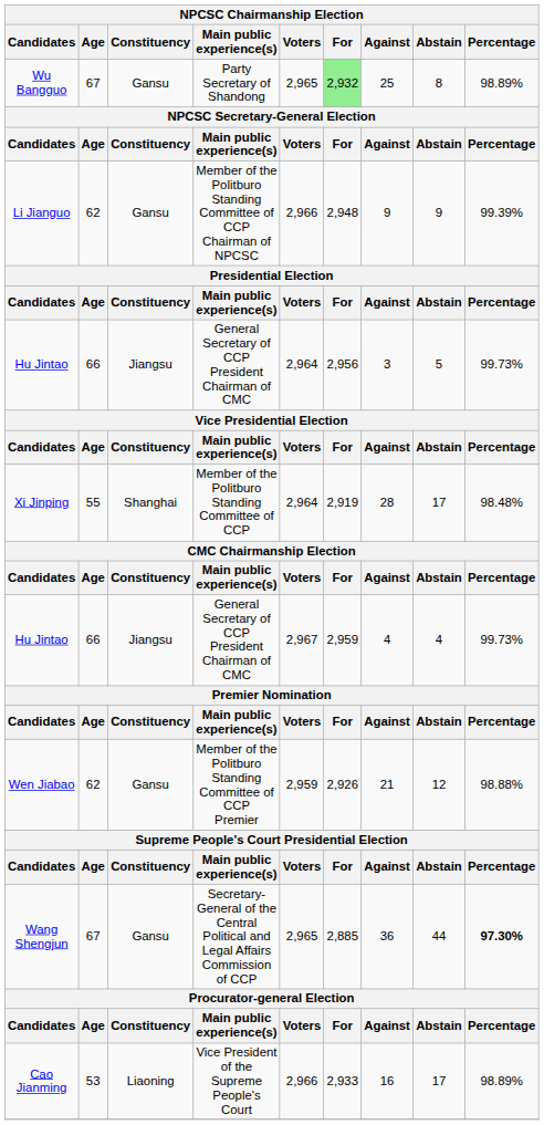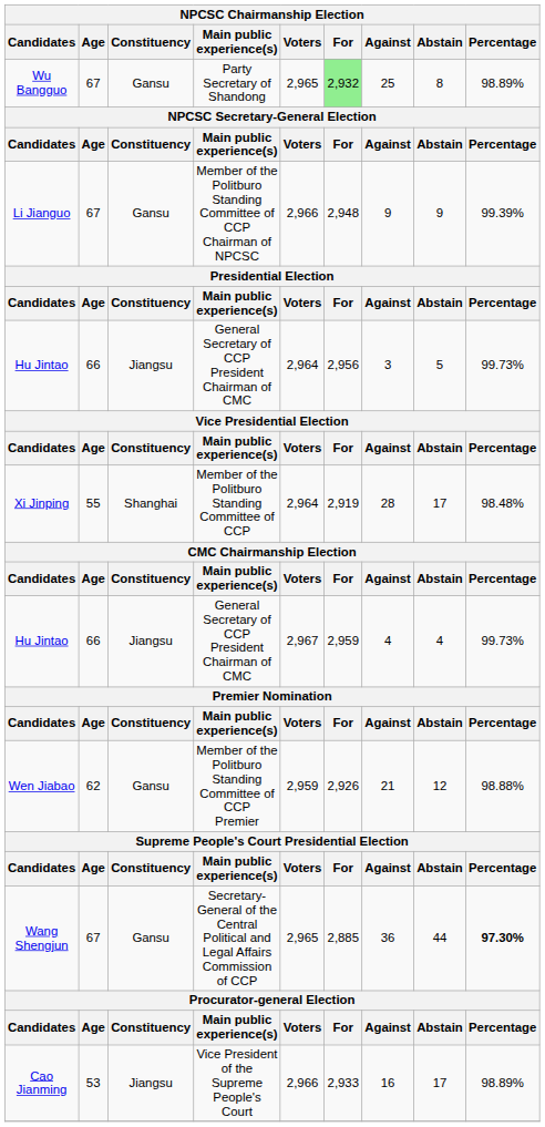Li Jianguo | Age: 62 -> 67
Cao Jianming | Constituency: Liaoning -> Jiangsu
